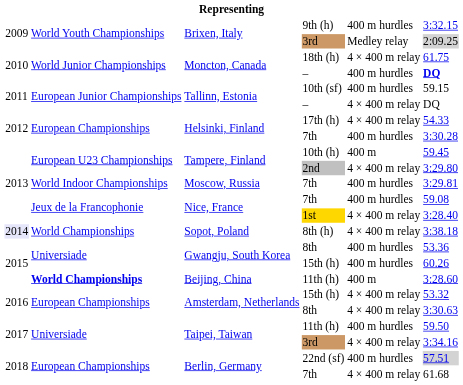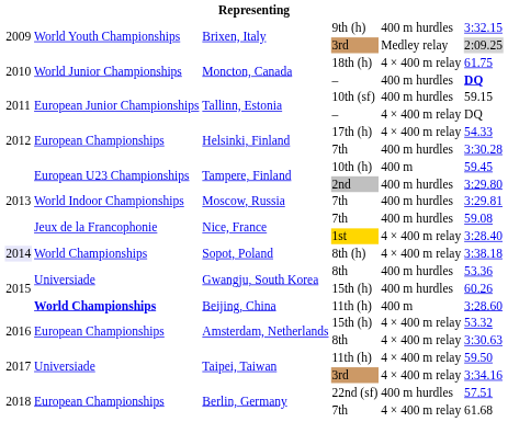2nd | column 5: 4 × 400 m relay -> 400 m hurdles
Taipei, Taiwan / 11th (h) | column 5: 400 m hurdles -> 4 × 400 m relay
22nd (sf) | column 6: lightgrey background -> no background
